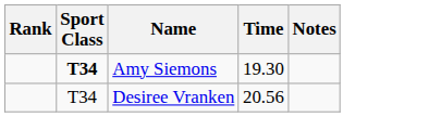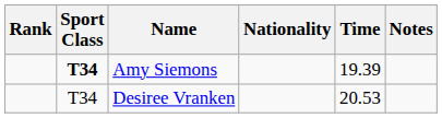+ column: Nationality
Amy Siemons | Time: 19.30 -> 19.39
Desiree Vranken | Time: 20.56 -> 20.53
